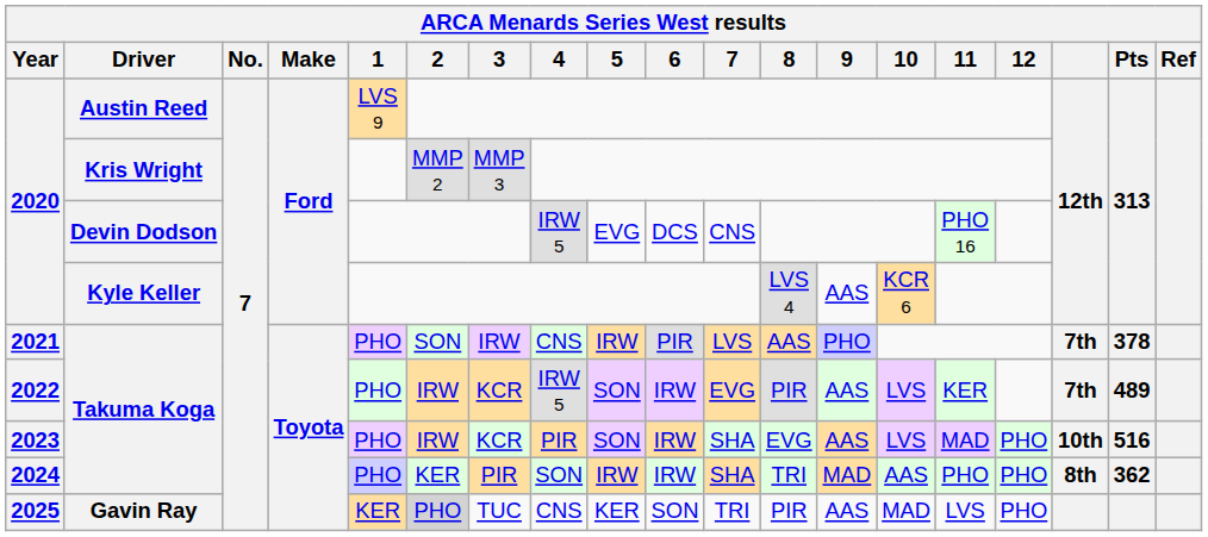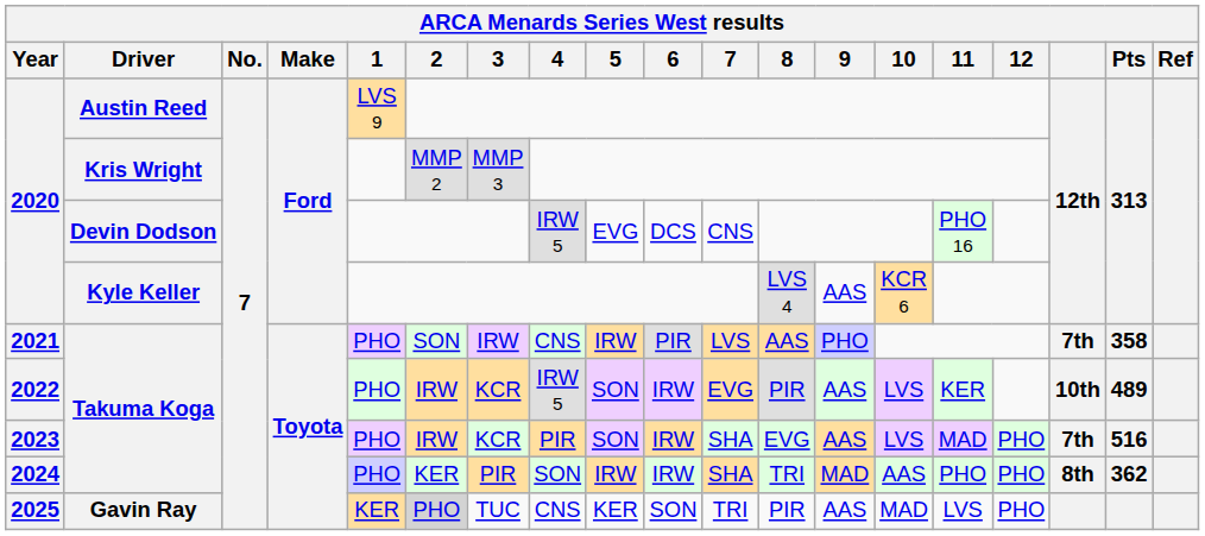2021 | Pts: 378 -> 358
2022 | column 17: 7th -> 10th
2023 | column 17: 10th -> 7th
